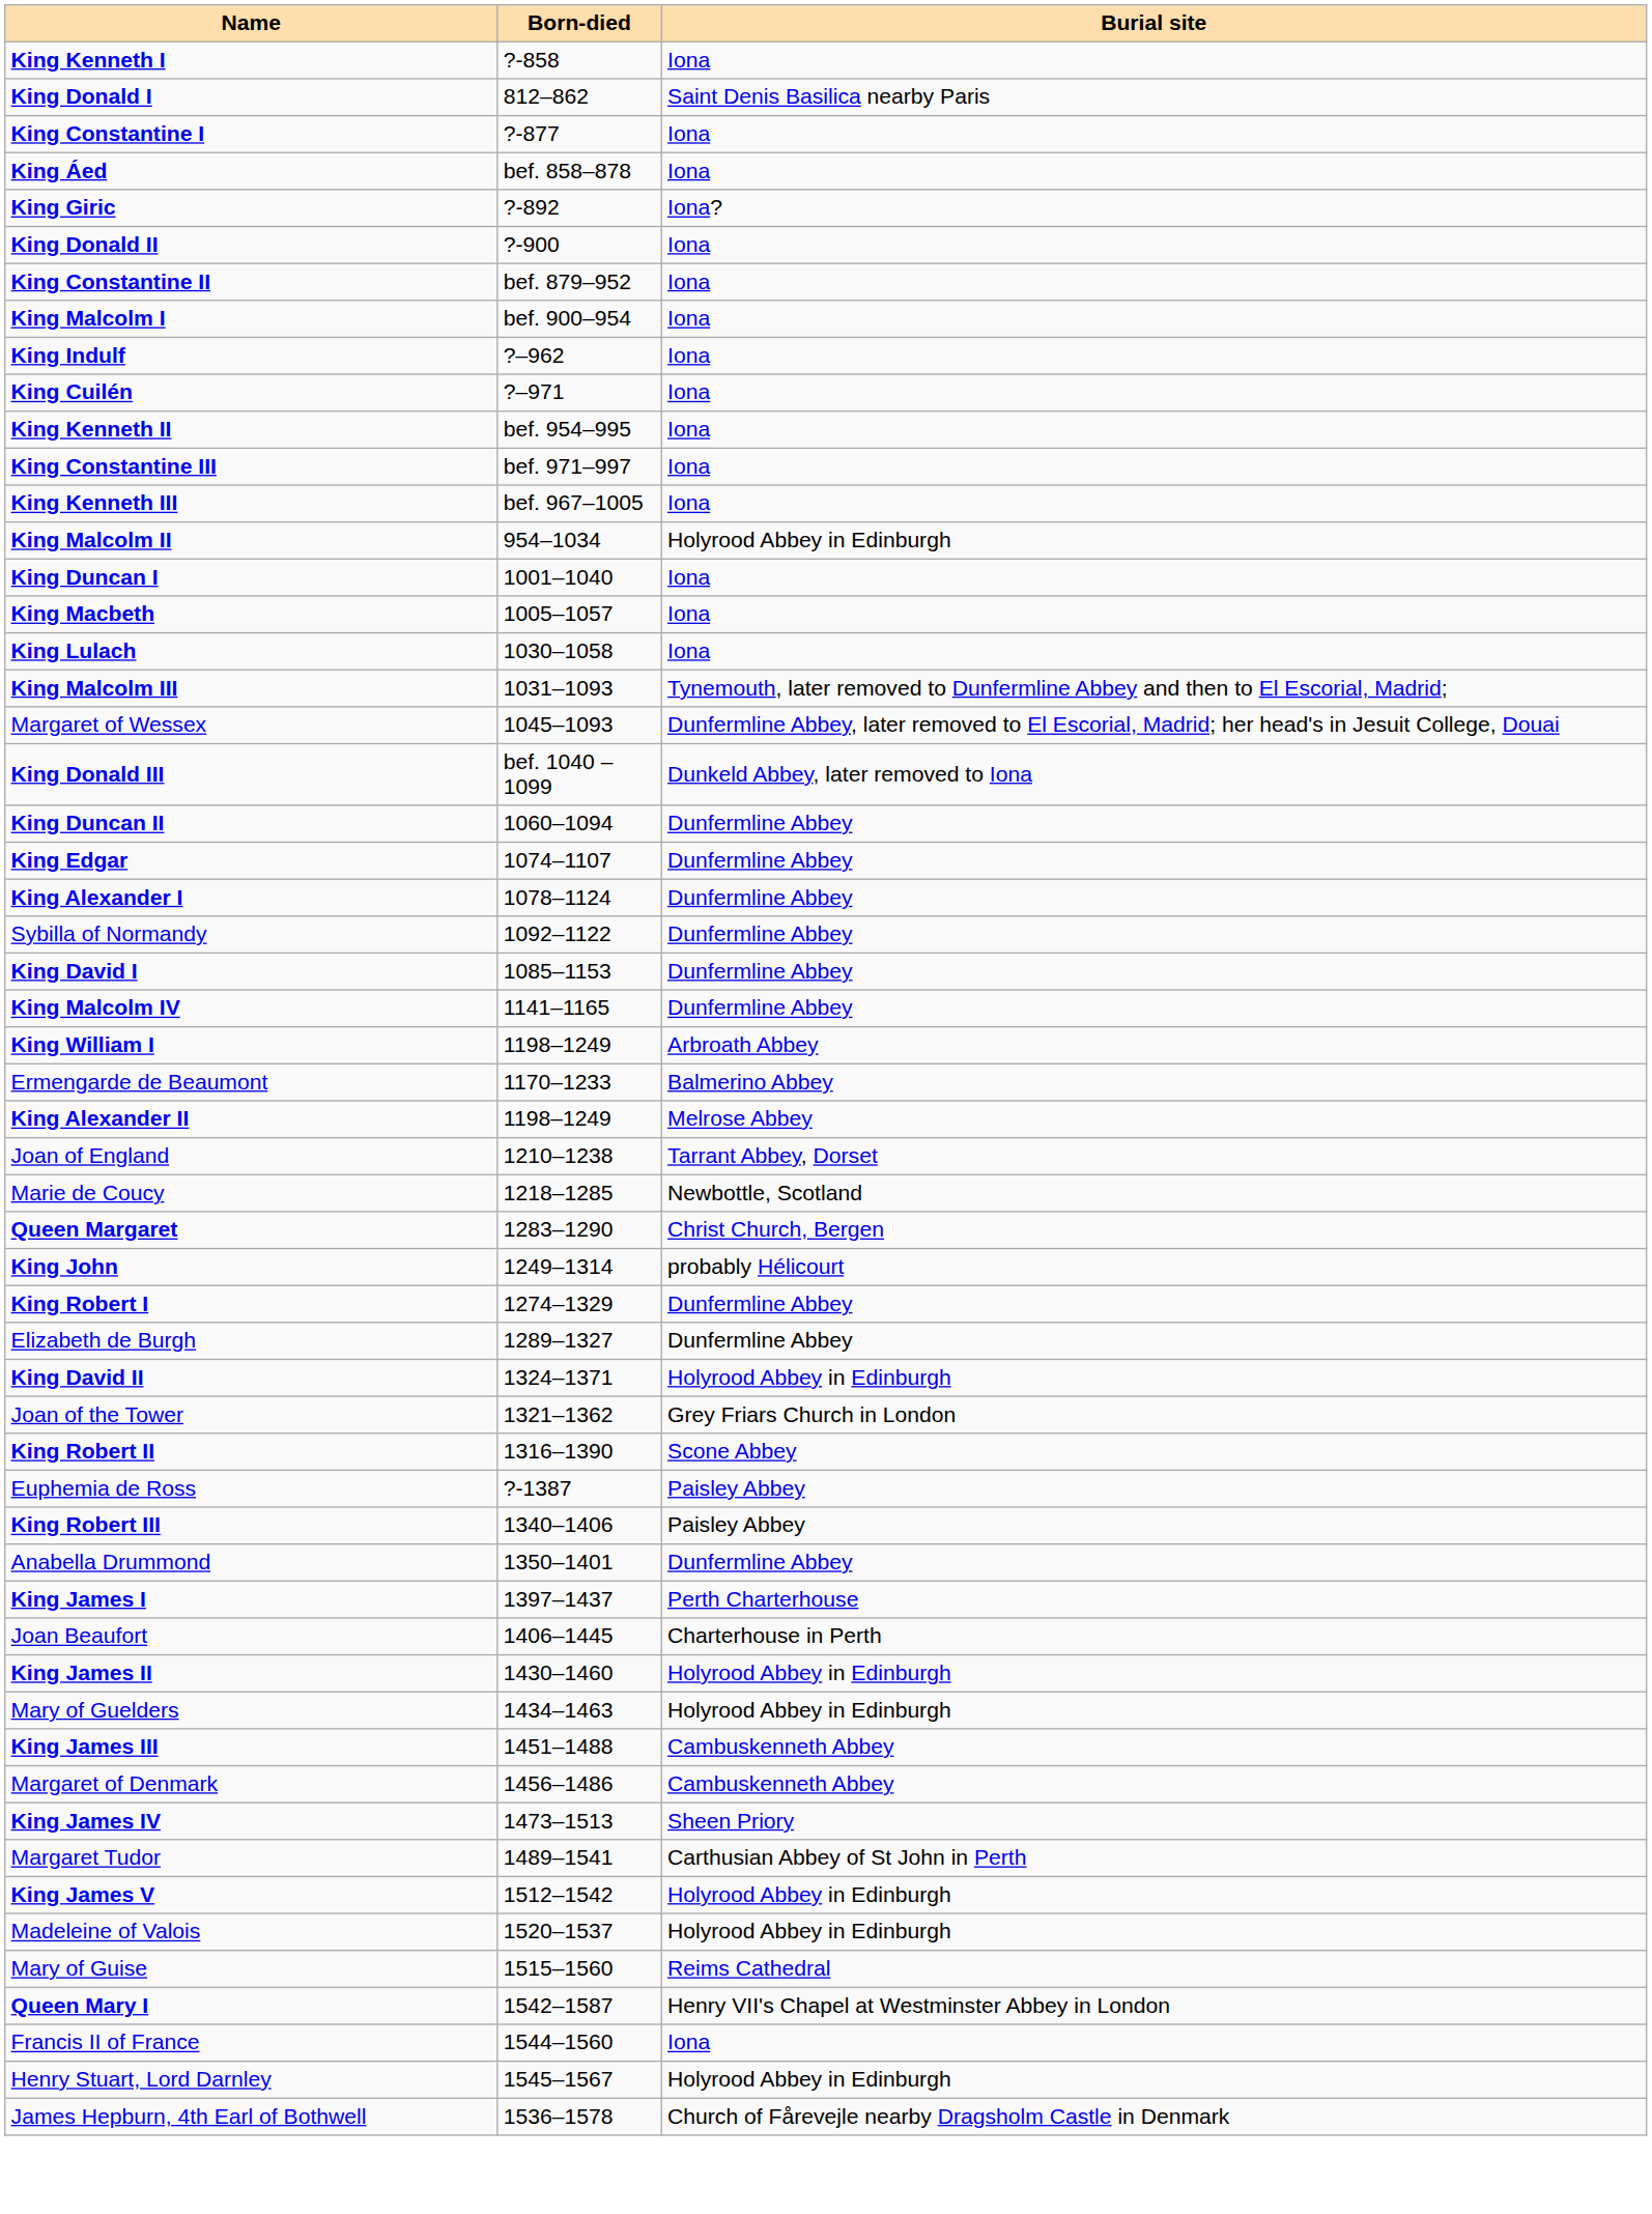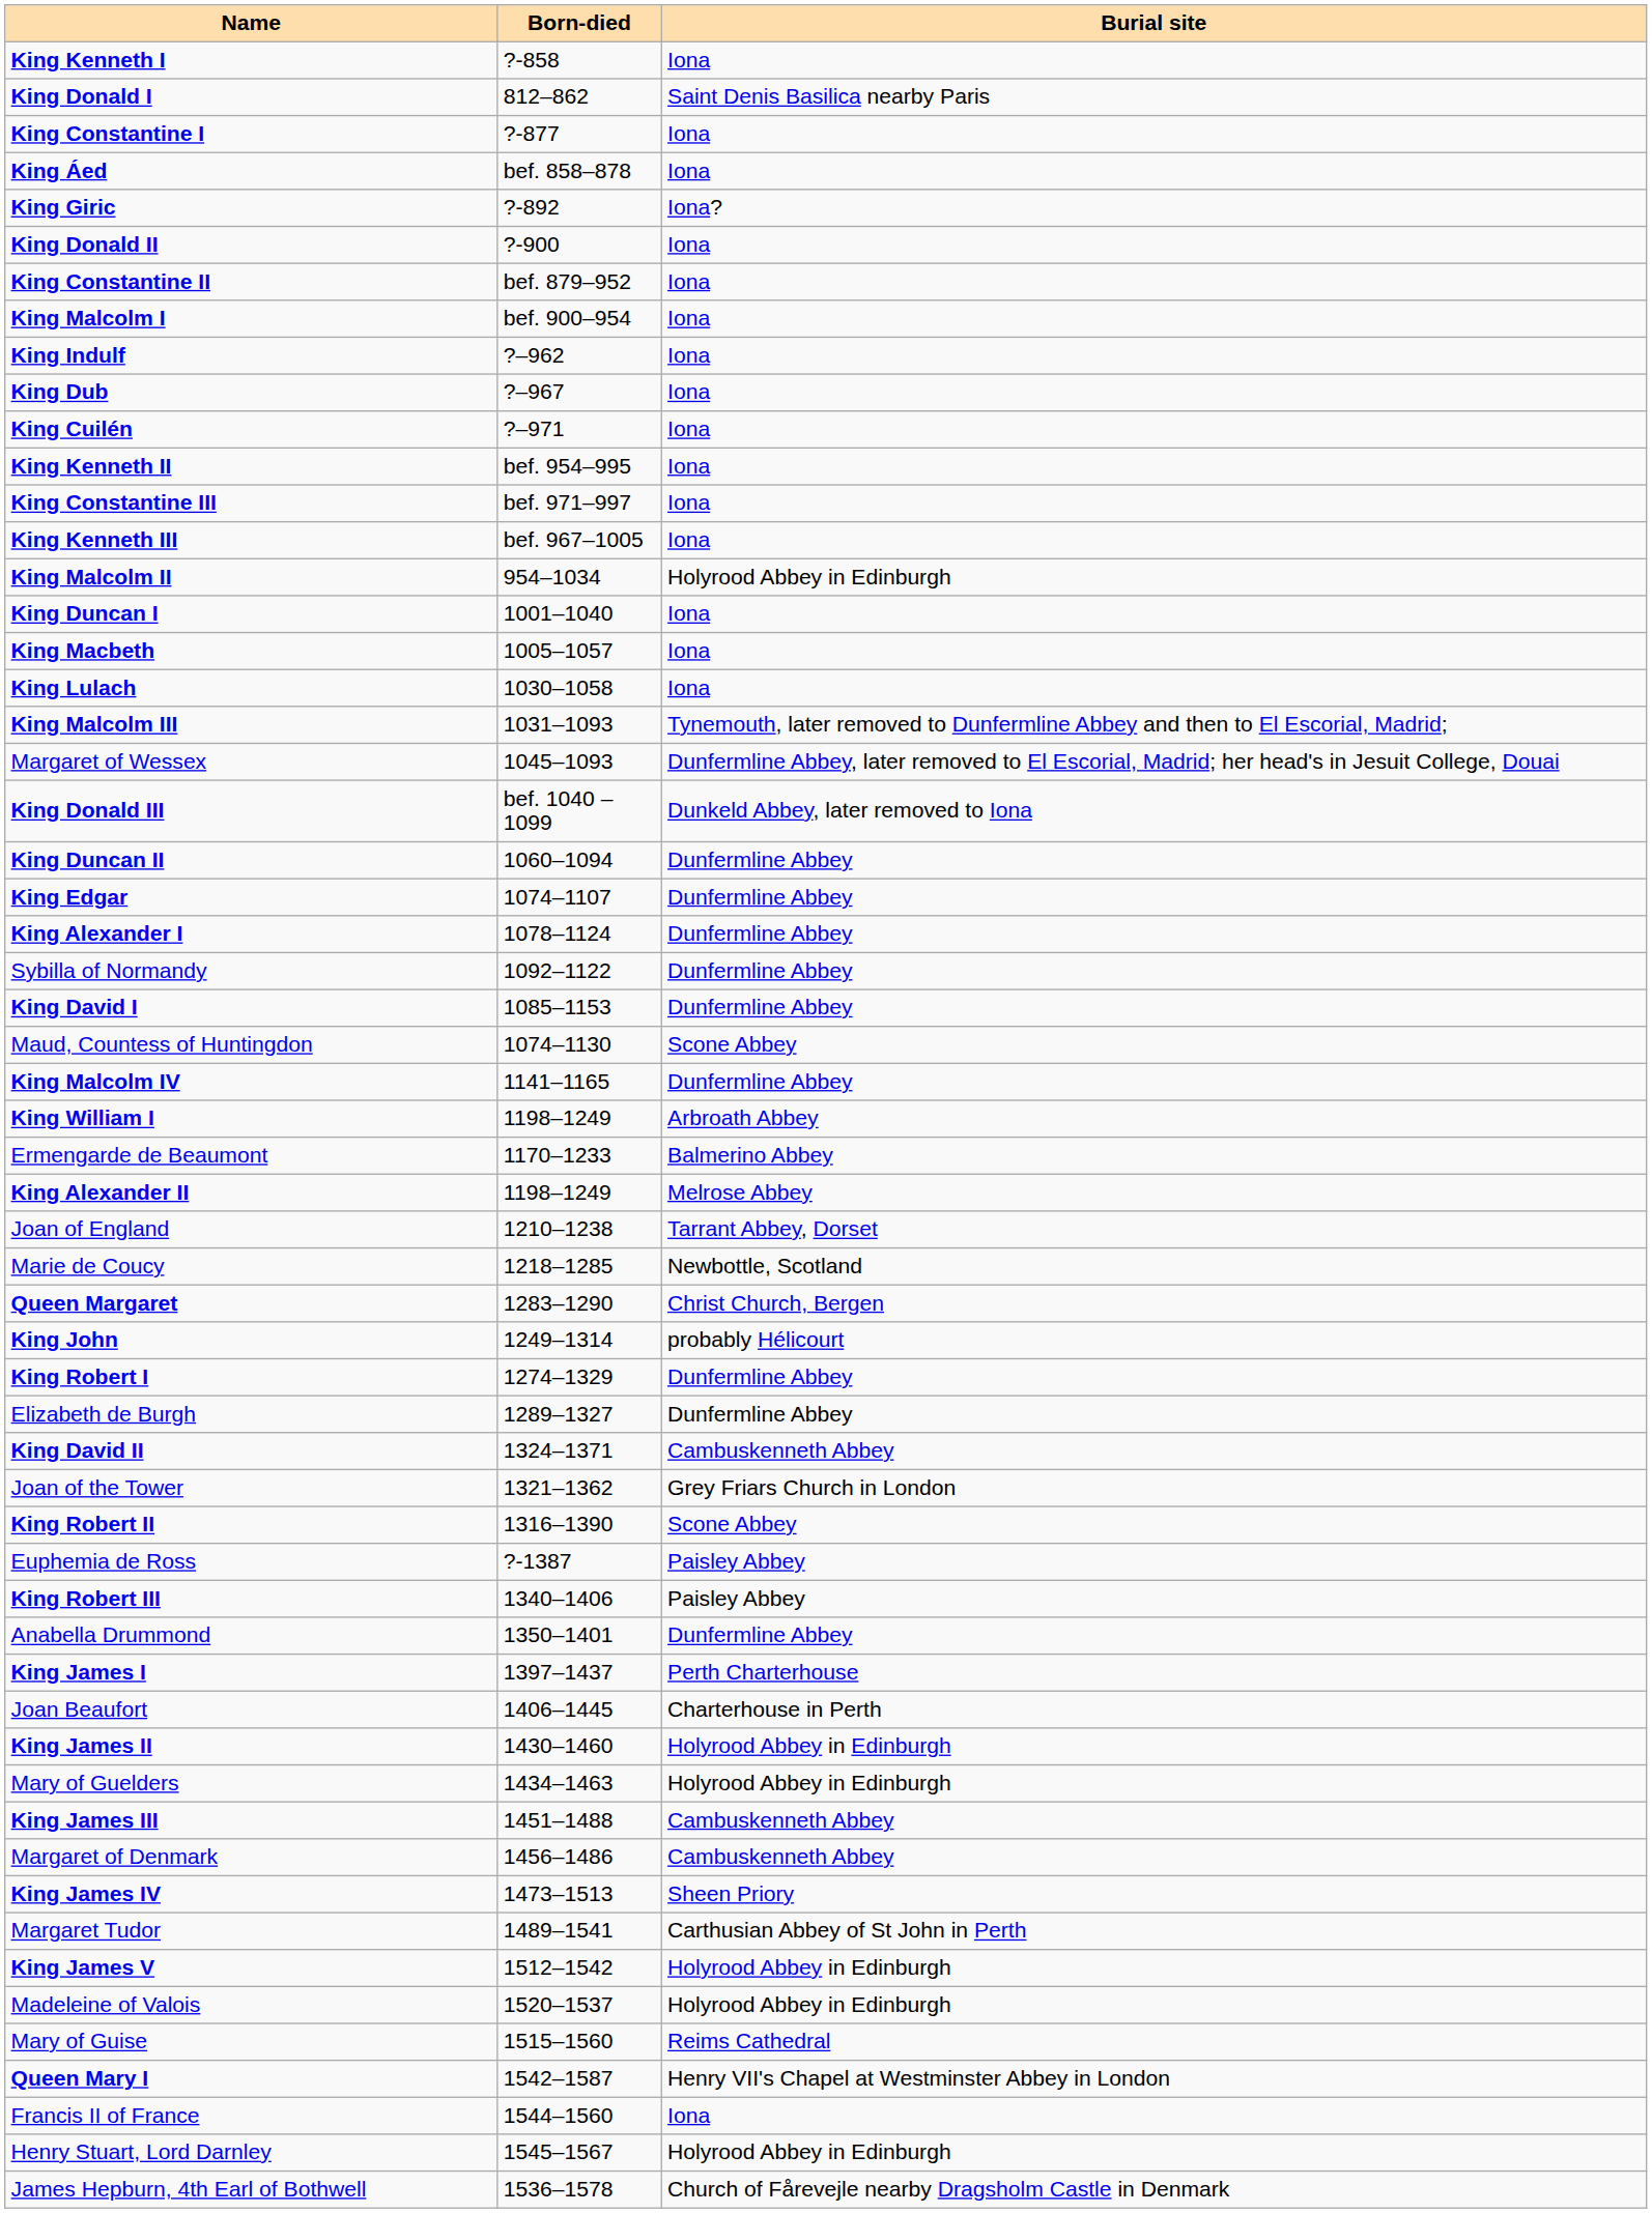+ row: King Dub | ?–967 | Iona
+ row: Maud, Countess of Huntingdon | 1074–1130 | Scone Abbey
King David II | Burial site: Holyrood Abbey in Edinburgh -> Cambuskenneth Abbey
